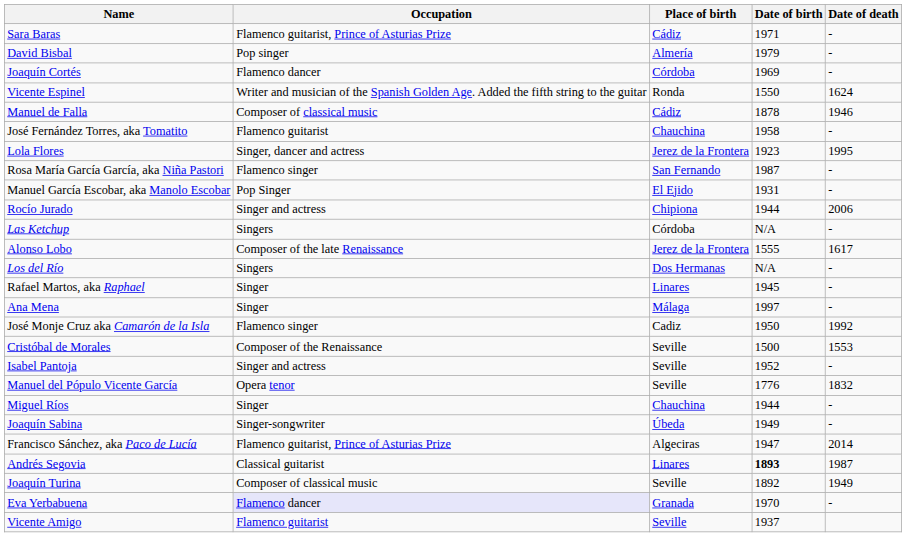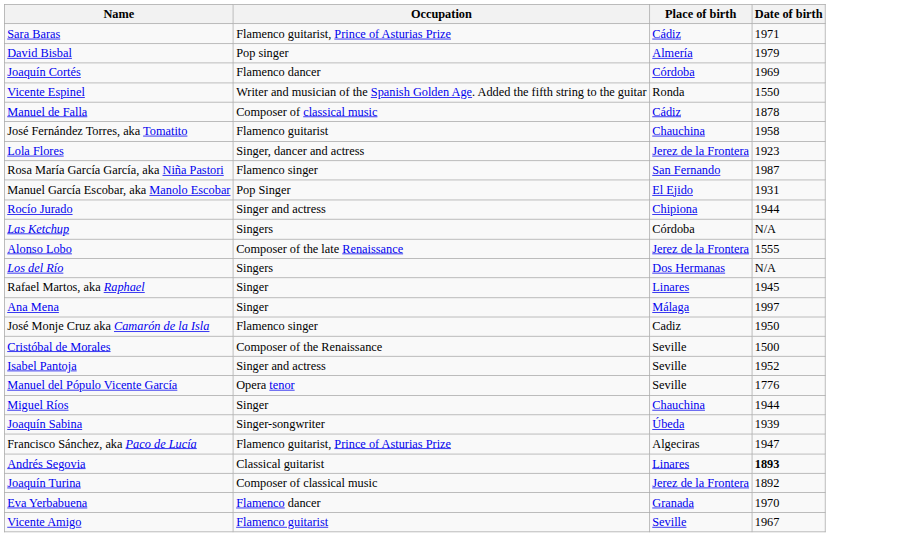- column: Date of death | - | - | - | 1624 | 1946 | - | 1995 | - | - | 2006 | - | 1617 | - | - | - | 1992 | 1553 | - | 1832 | - | - | 2014 | 1987 | 1949 | -
Joaquín Sabina | Date of birth: 1949 -> 1939
Joaquín Turina | Place of birth: Seville -> Jerez de la Frontera
Eva Yerbabuena | Occupation: lavender background -> no background
Vicente Amigo | Date of birth: 1937 -> 1967
